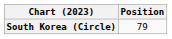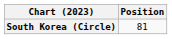South Korea (Circle) | Position: 79 -> 81
